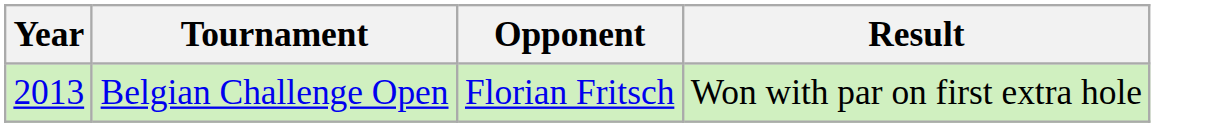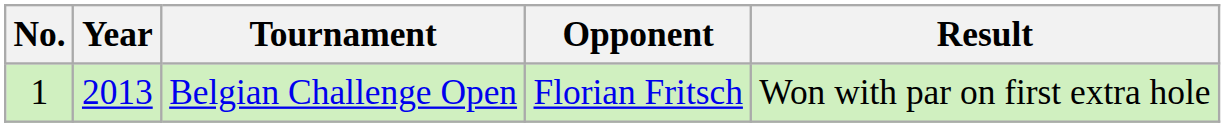+ column: No. | 1
